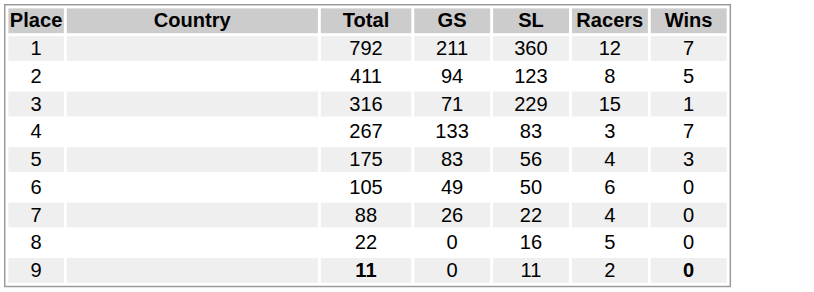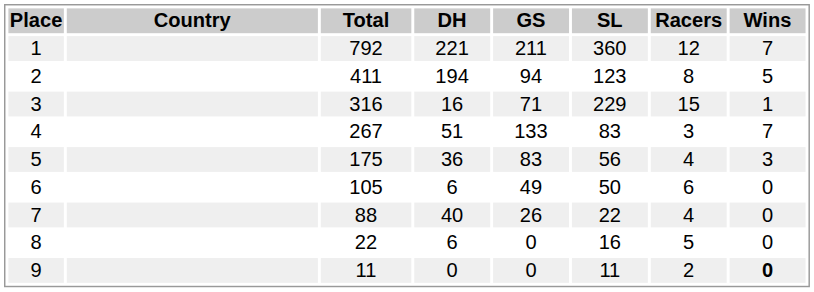+ column: DH | 221 | 194 | 16 | 51 | 36 | 6 | 40 | 6 | 0
9 | Total: bold -> normal
